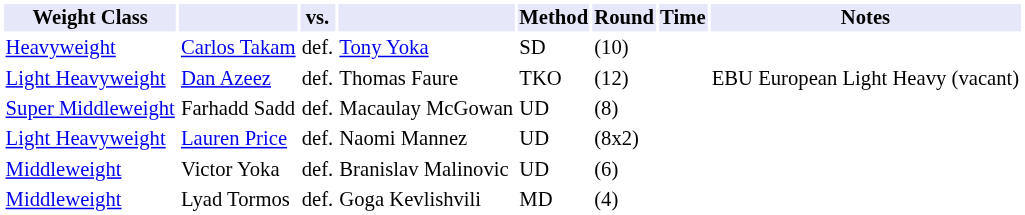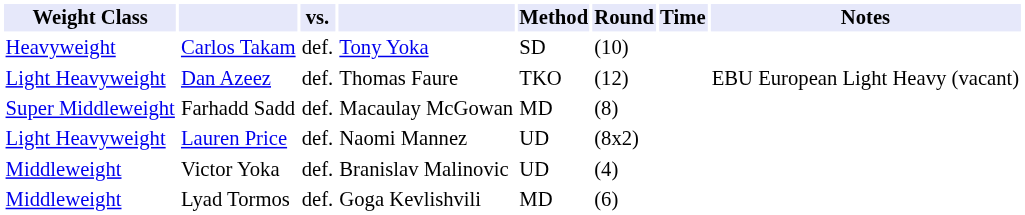Farhadd Sadd | Method: UD -> MD
Victor Yoka | Round: (6) -> (4)
Lyad Tormos | Round: (4) -> (6)
